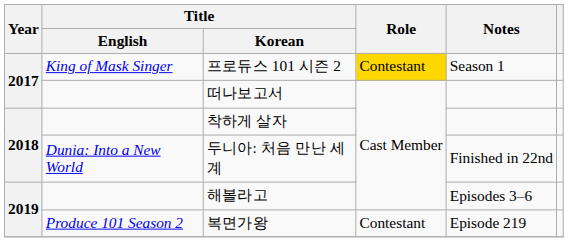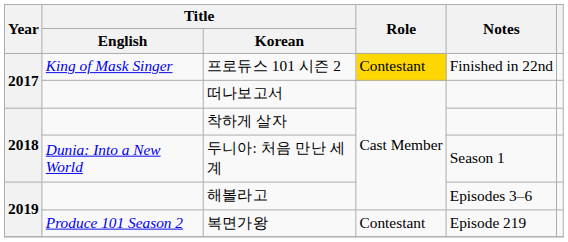프로듀스 101 시즌 2 | Notes: Season 1 -> Finished in 22nd
두니아: 처음 만난 세계 | Notes: Finished in 22nd -> Season 1
